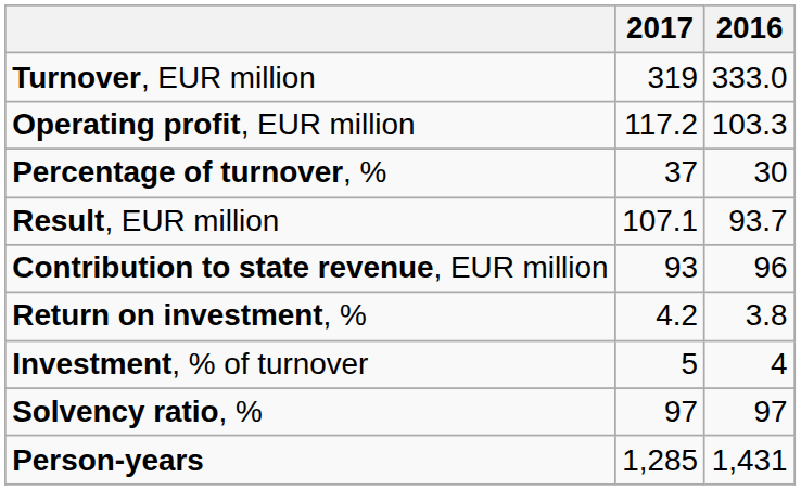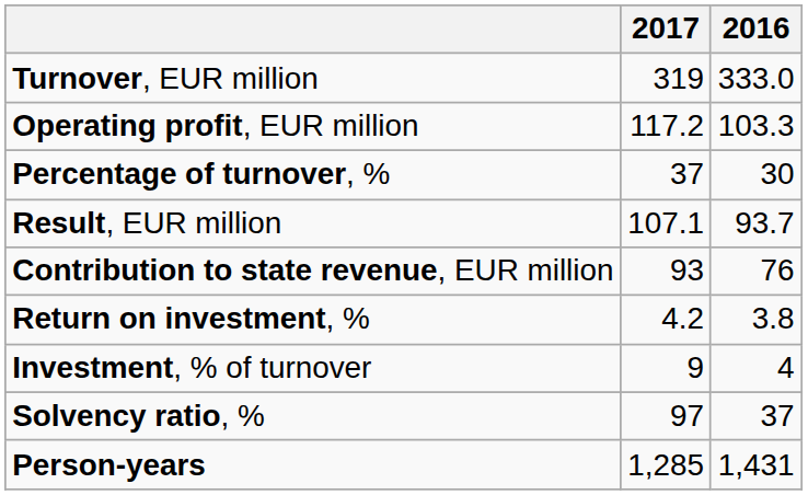Contribution to state revenue, EUR million | 2016: 96 -> 76
Investment, % of turnover | 2017: 5 -> 9
Solvency ratio, % | 2016: 97 -> 37
